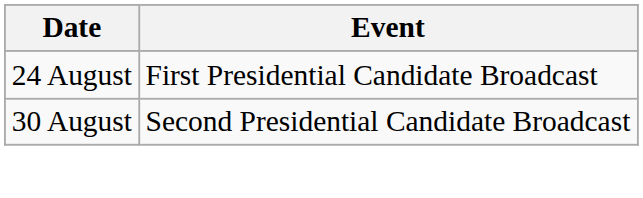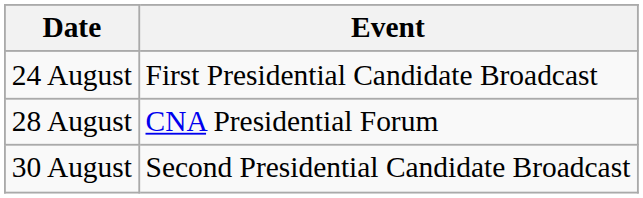+ row: 28 August | CNA Presidential Forum
